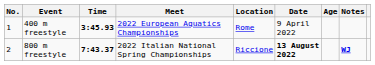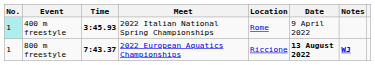- column: Age
400 m freestyle | No.: no background -> paleturquoise background
400 m freestyle | Meet: 2022 European Aquatics Championships -> 2022 Italian National Spring Championships
800 m freestyle | No.: 2 -> 1
800 m freestyle | Meet: 2022 Italian National Spring Championships -> 2022 European Aquatics Championships
